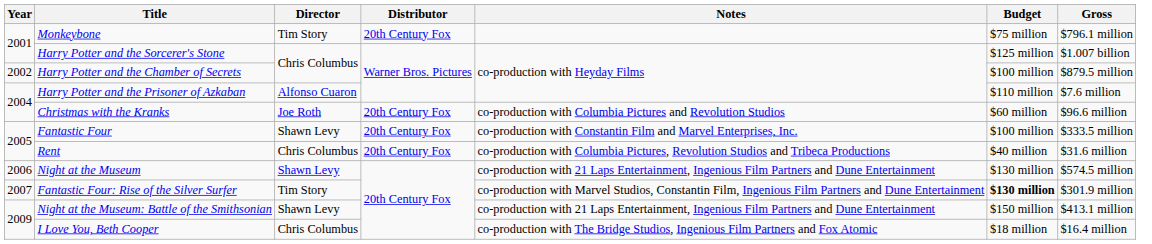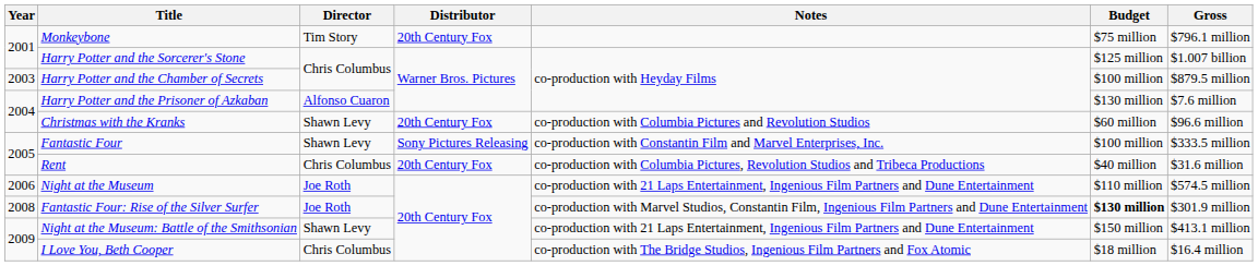Harry Potter and the Chamber of Secrets | Year: 2002 -> 2003
Harry Potter and the Prisoner of Azkaban | Budget: $110 million -> $130 million
Christmas with the Kranks | Director: Joe Roth -> Shawn Levy
Fantastic Four | Distributor: 20th Century Fox -> Sony Pictures Releasing
Night at the Museum | Director: Shawn Levy -> Joe Roth
Night at the Museum | Budget: $130 million -> $110 million
Fantastic Four: Rise of the Silver Surfer | Year: 2007 -> 2008
Fantastic Four: Rise of the Silver Surfer | Director: Tim Story -> Joe Roth
